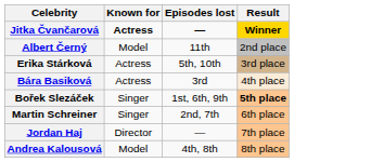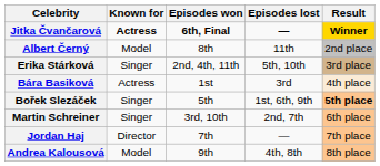+ column: Episodes won | 6th, Final | 8th | 2nd, 4th, 11th | 1st | 5th | 3rd, 10th | 7th | 9th
Erika Stárková | Known for: Actress -> Singer
